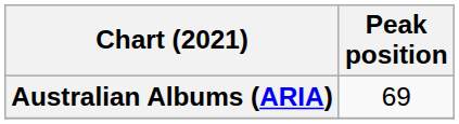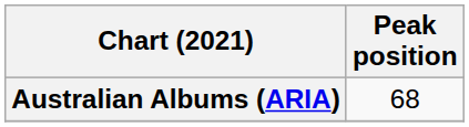Australian Albums (ARIA) | Peak position: 69 -> 68
